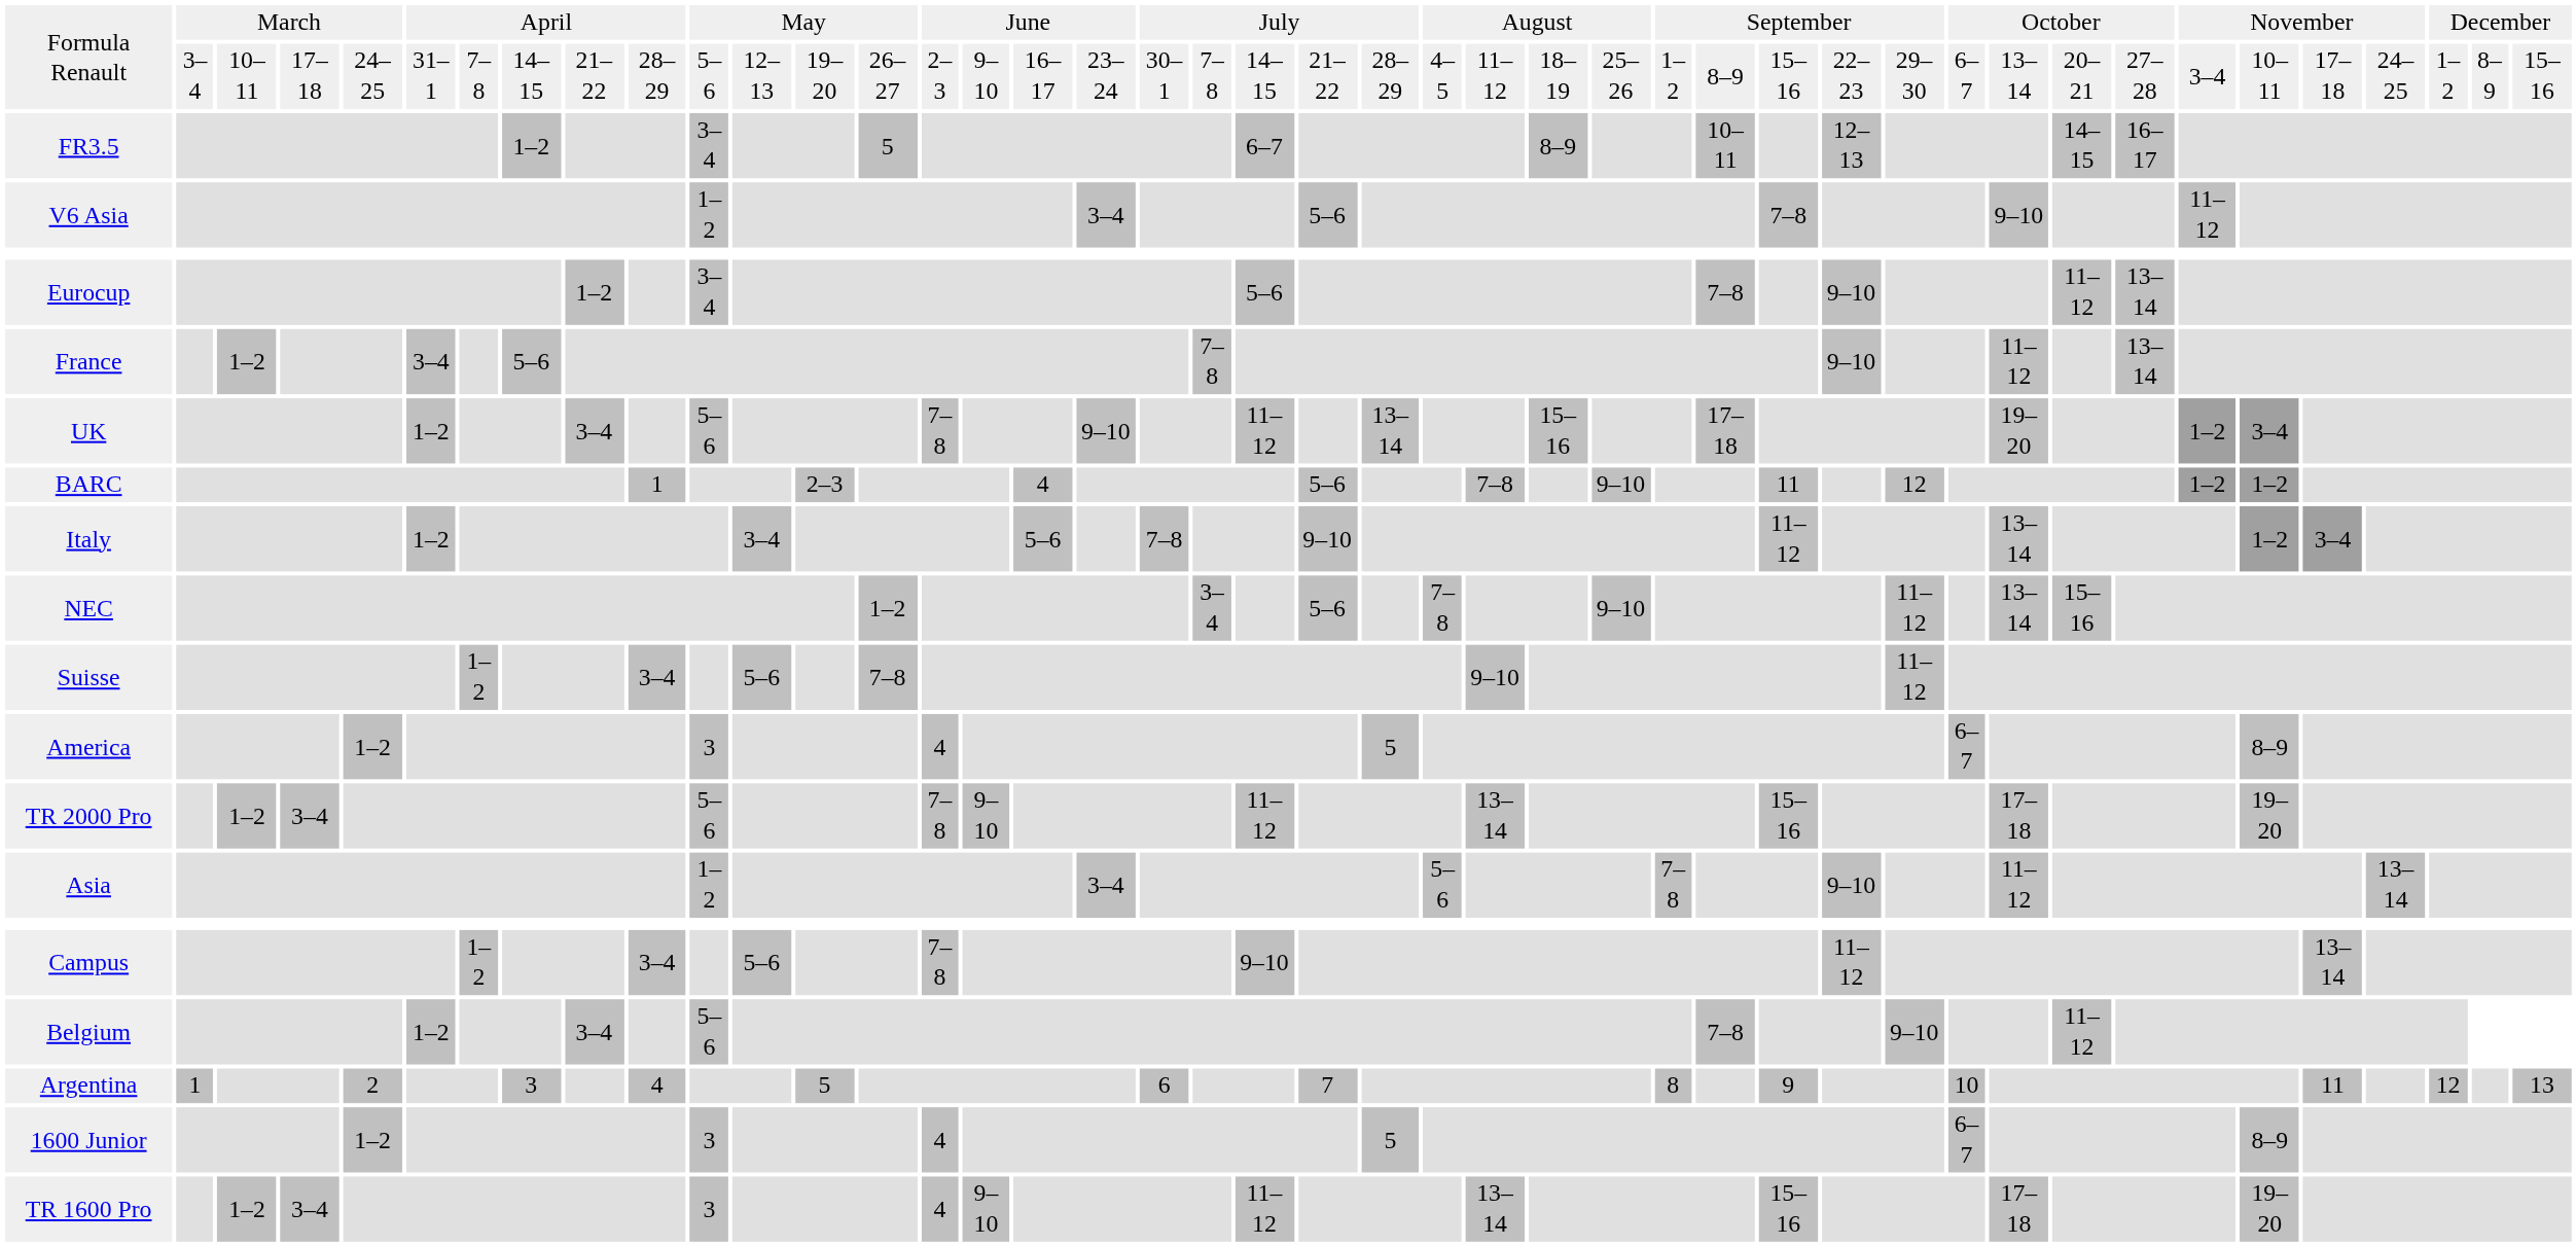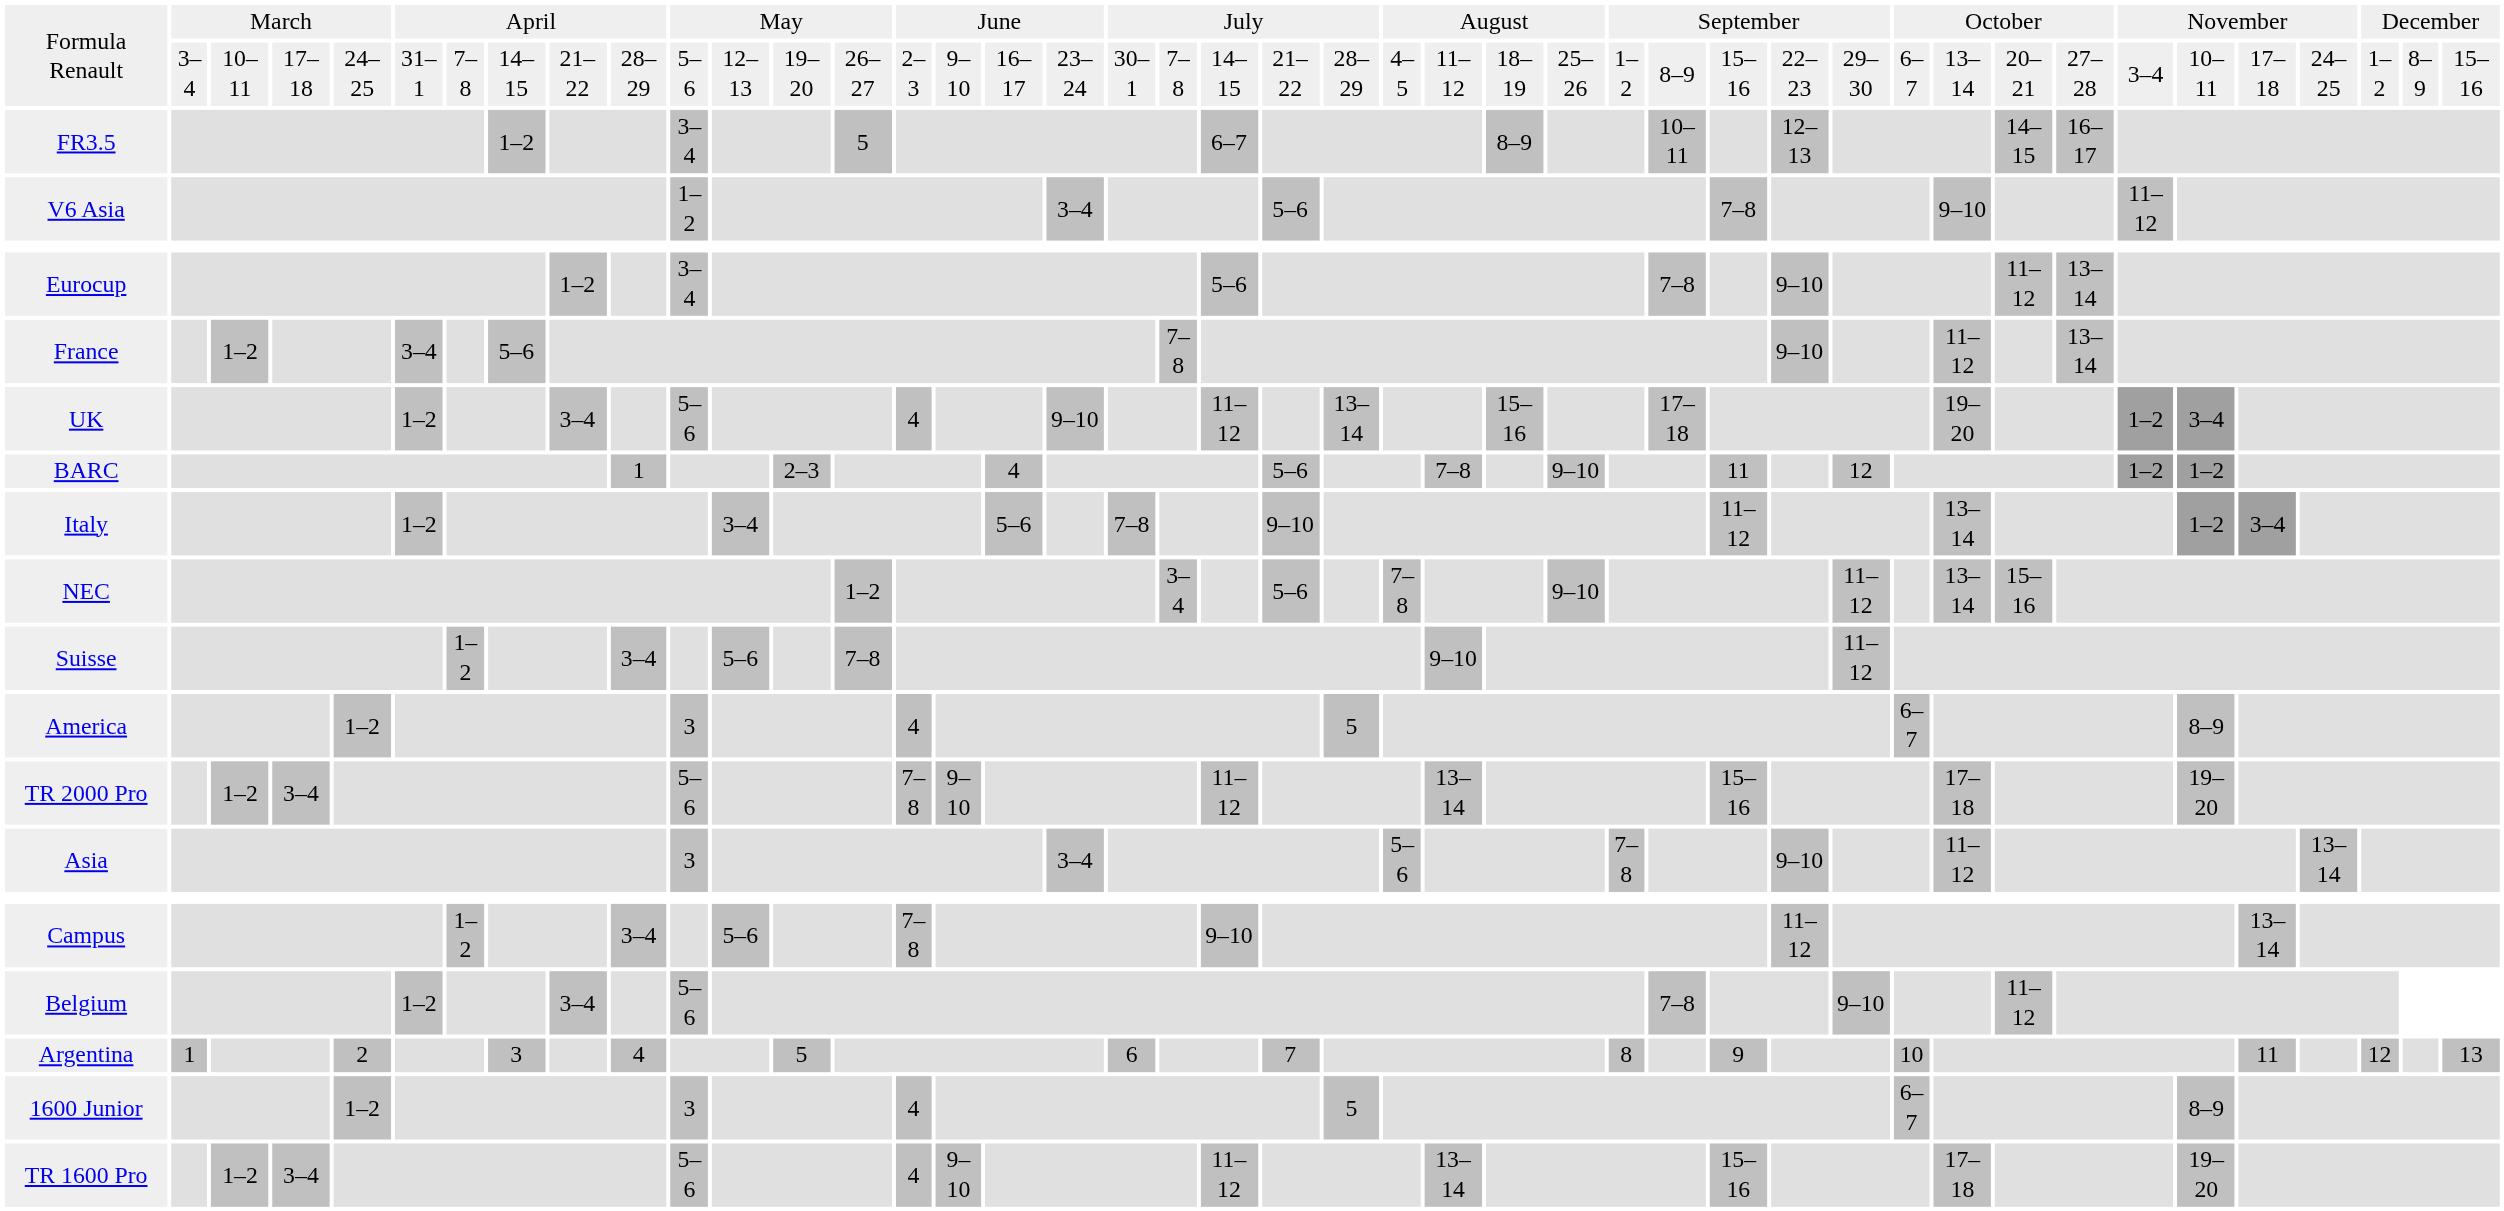UK | column 15: 7–8 -> 4
Asia | column 11: 1–2 -> 3
TR 1600 Pro | column 11: 3 -> 5–6
